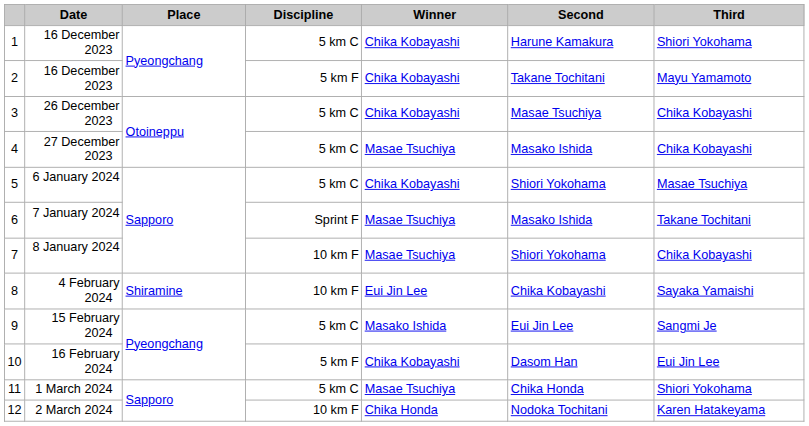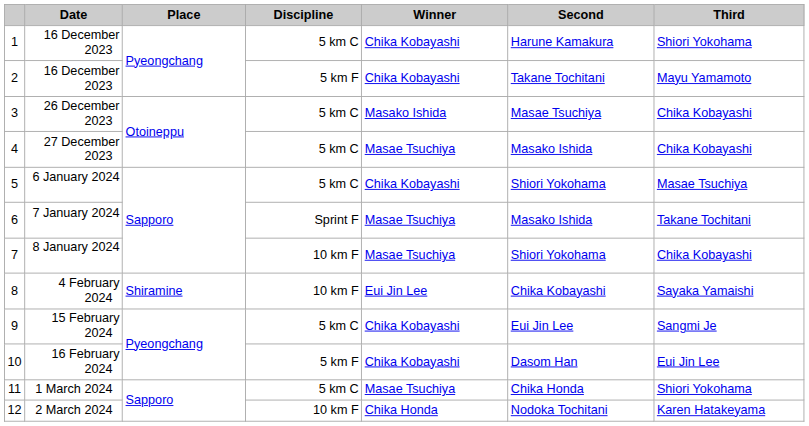26 December 2023 | Winner: Chika Kobayashi -> Masako Ishida
15 February 2024 | Winner: Masako Ishida -> Chika Kobayashi
